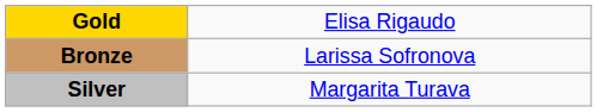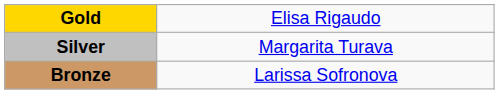rows swapped: Silver <-> Bronze
